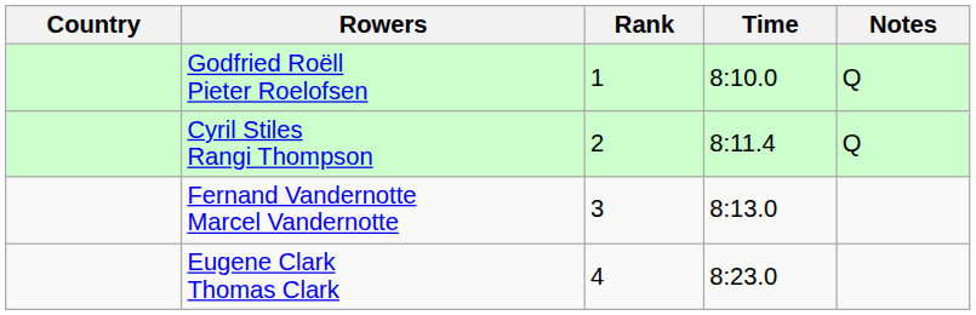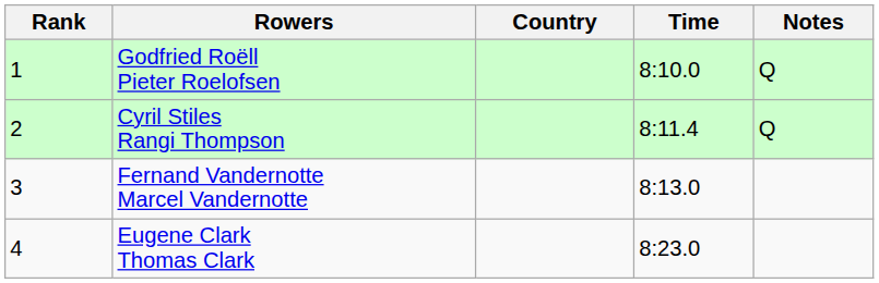columns swapped: Rank <-> Country
